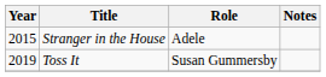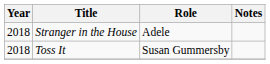Stranger in the House | Year: 2015 -> 2018
Toss It | Year: 2019 -> 2018
